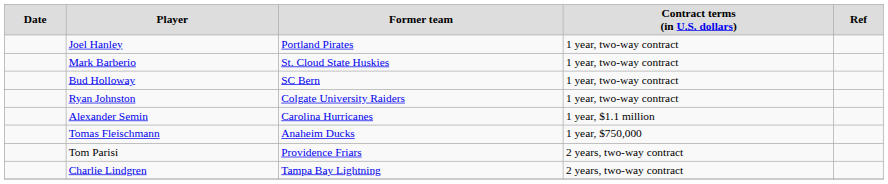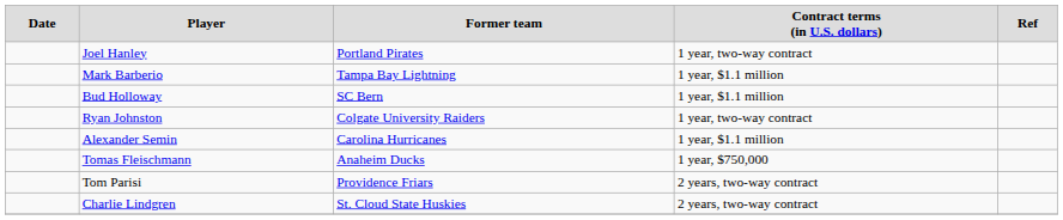Mark Barberio | column 3: St. Cloud State Huskies -> Tampa Bay Lightning
Mark Barberio | column 4: 1 year, two-way contract -> 1 year, $1.1 million
Bud Holloway | column 4: 1 year, two-way contract -> 1 year, $1.1 million
Charlie Lindgren | column 3: Tampa Bay Lightning -> St. Cloud State Huskies
